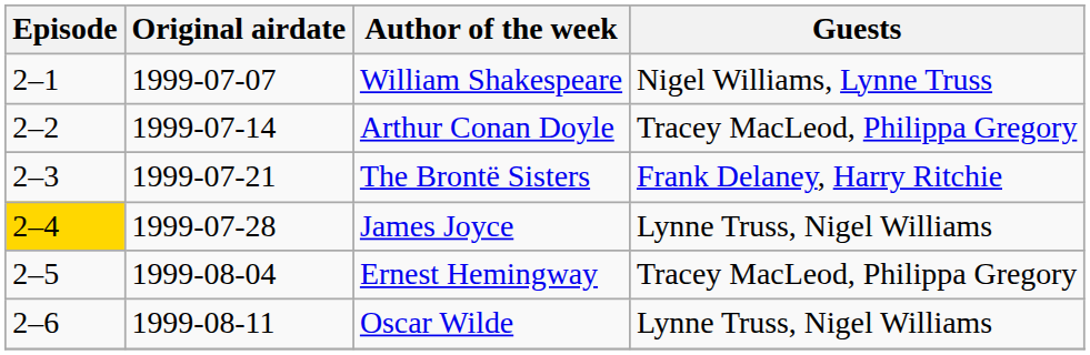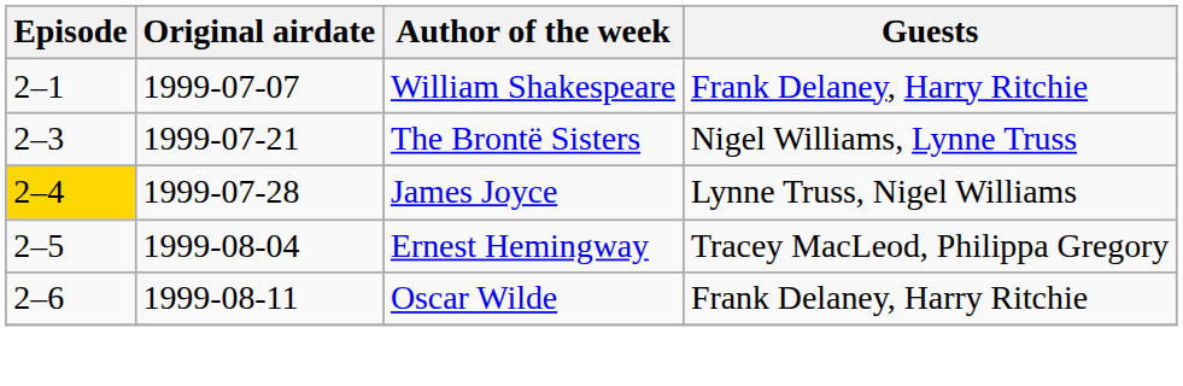William Shakespeare | Guests: Nigel Williams, Lynne Truss -> Frank Delaney, Harry Ritchie
- row: 2–2 | 1999-07-14 | Arthur Conan Doyle | Tracey MacLeod, Philippa Gregory
The Brontë Sisters | Guests: Frank Delaney, Harry Ritchie -> Nigel Williams, Lynne Truss
Oscar Wilde | Guests: Lynne Truss, Nigel Williams -> Frank Delaney, Harry Ritchie
